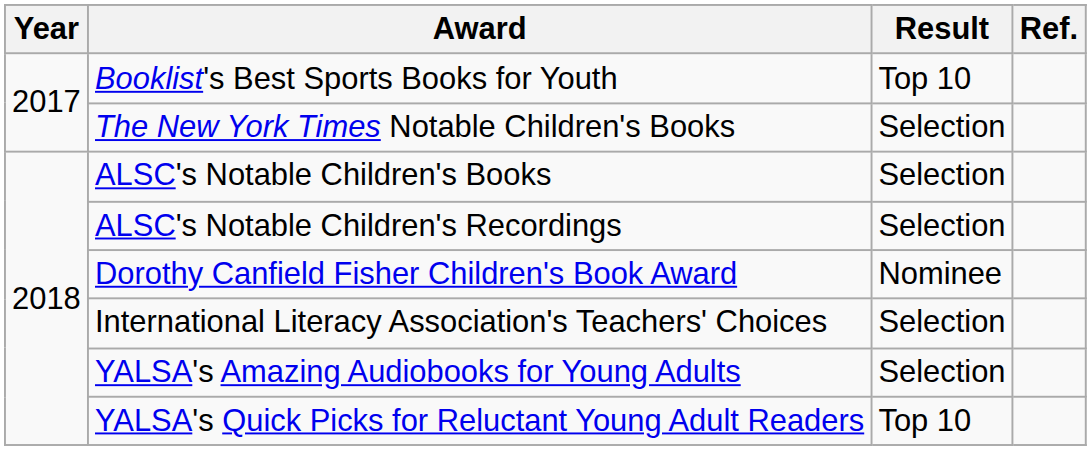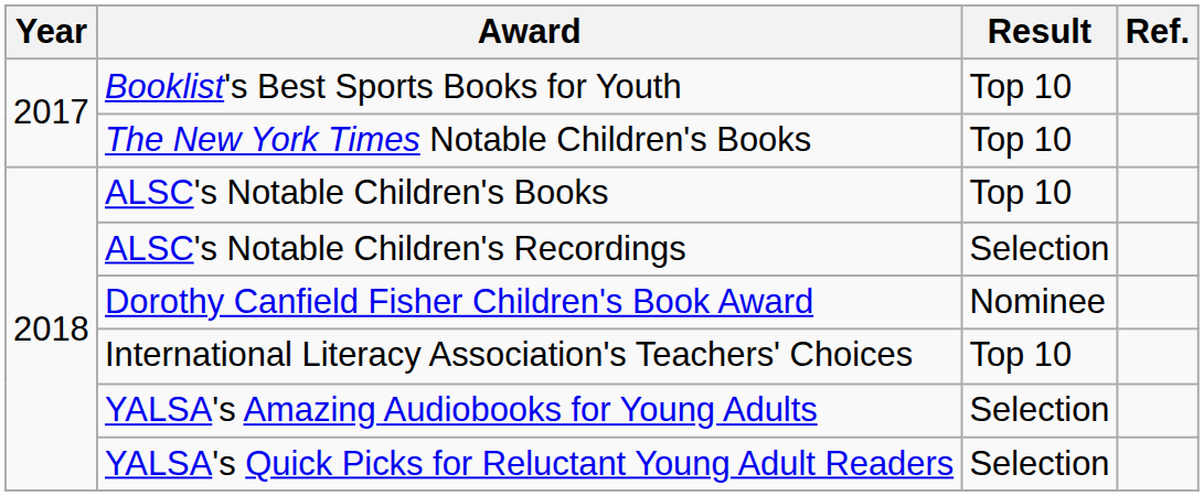The New York Times Notable Children's Books | Result: Selection -> Top 10
ALSC's Notable Children's Books | Result: Selection -> Top 10
International Literacy Association's Teachers' Choices | Result: Selection -> Top 10
YALSA's Quick Picks for Reluctant Young Adult Readers | Result: Top 10 -> Selection
